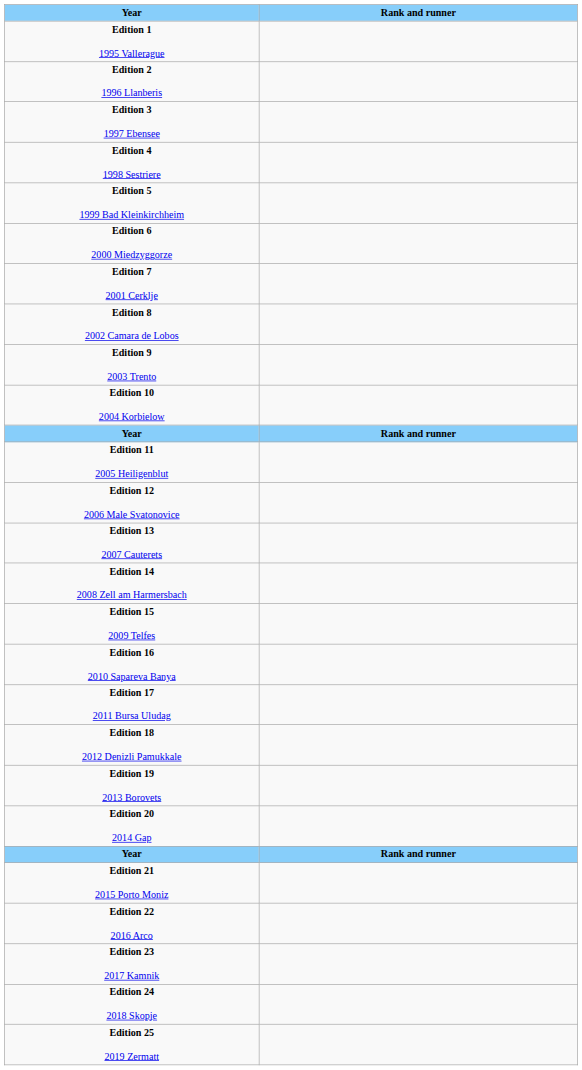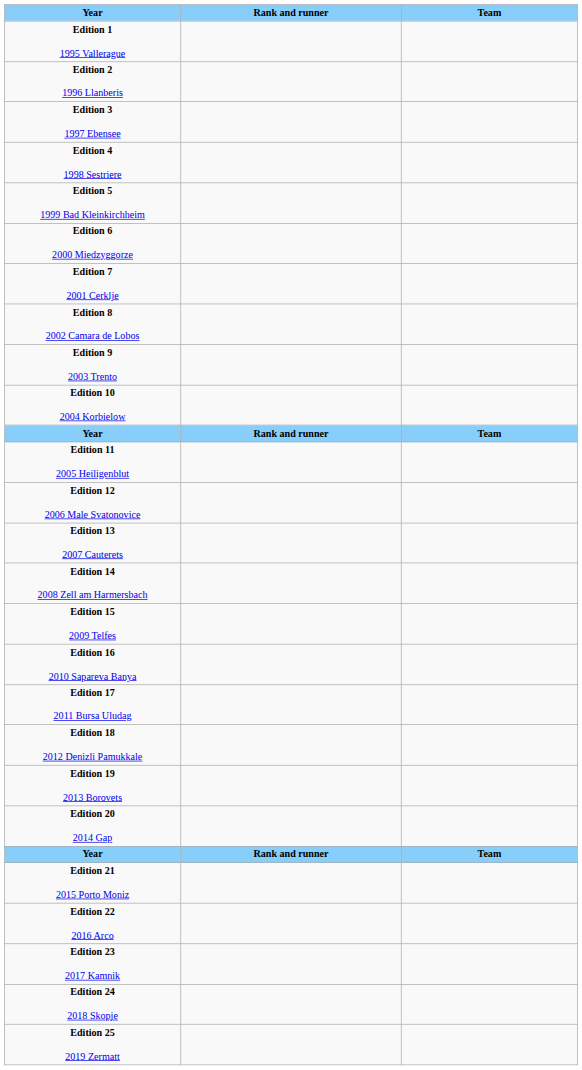+ column: Team | Team | Team
